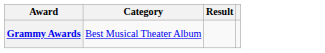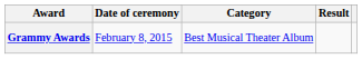+ column: Date of ceremony | February 8, 2015
